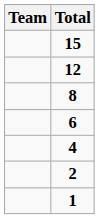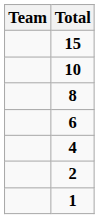- row: 12
+ row: 10
